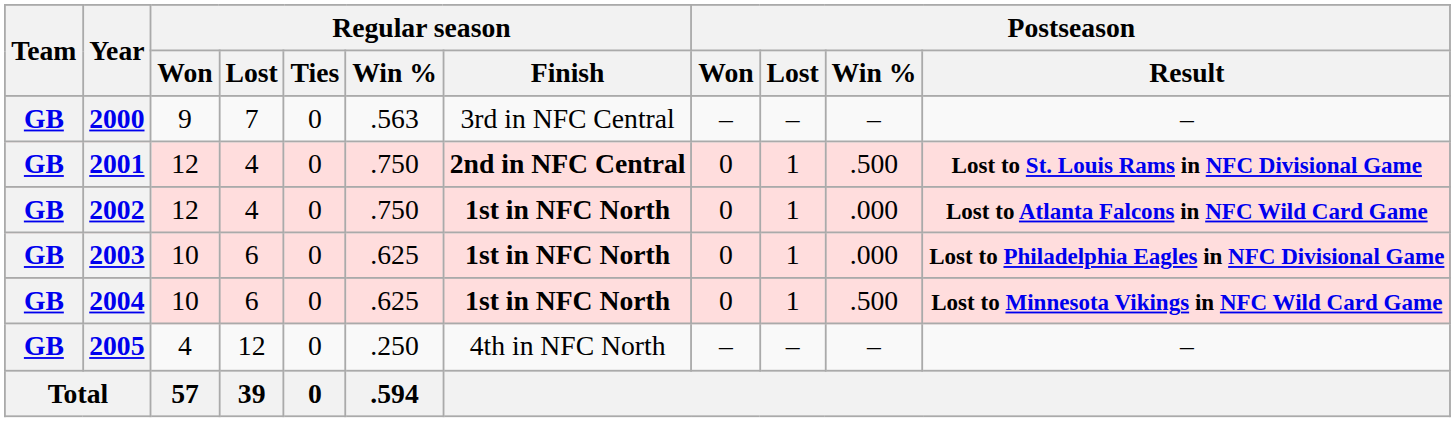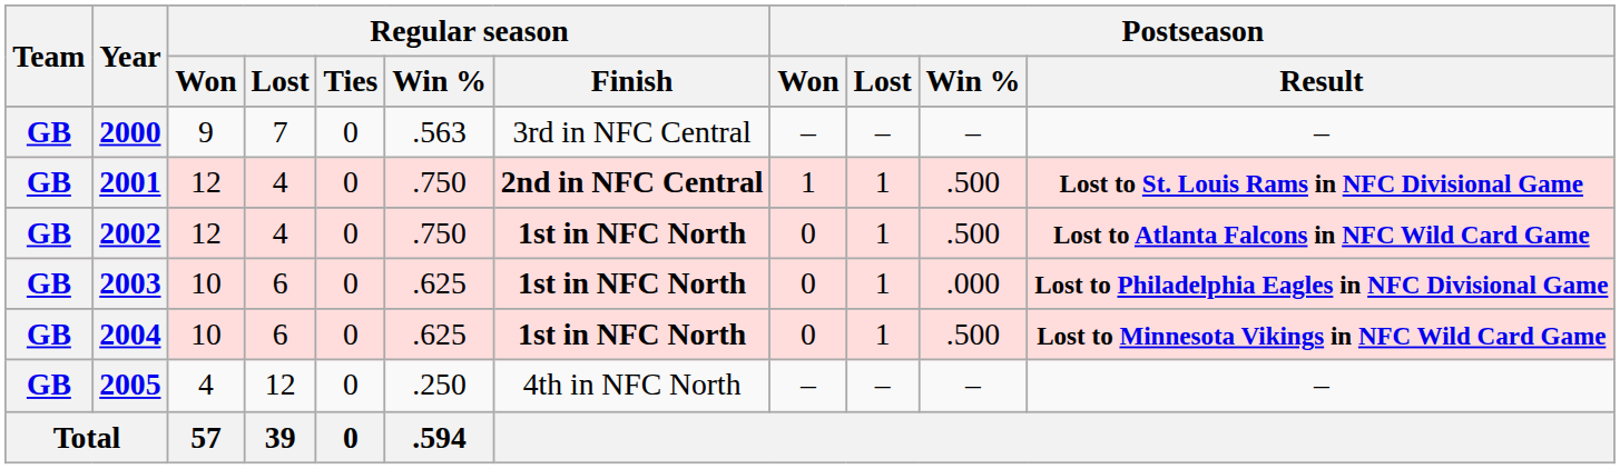2001 | Postseason / Won: 0 -> 1
2002 | Postseason / Win %: .000 -> .500
